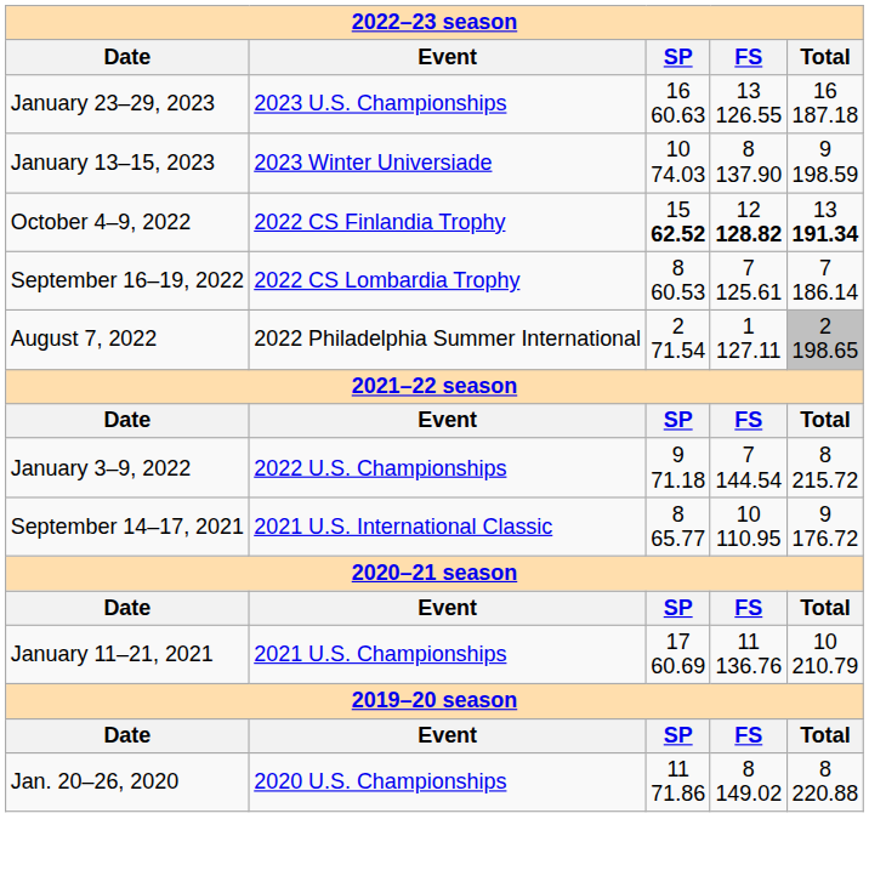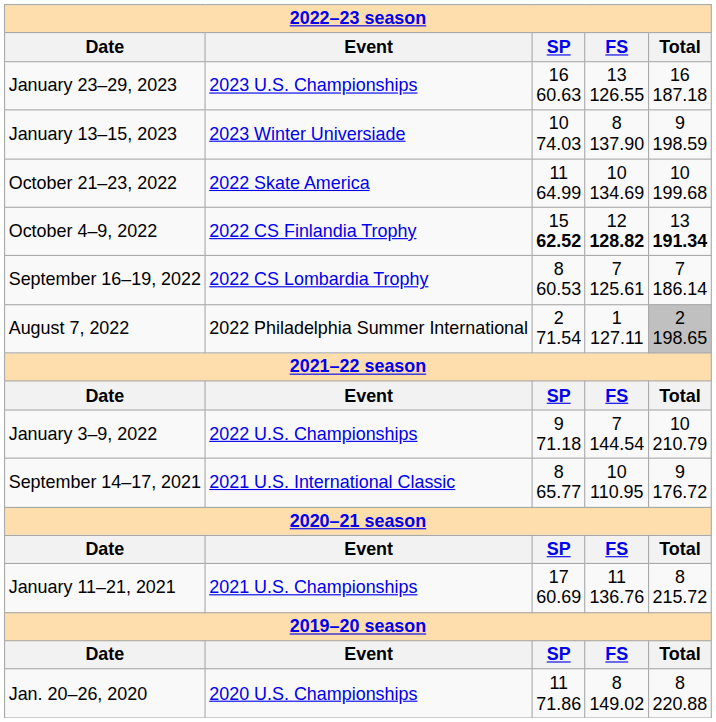+ row: October 21–23, 2022 | 2022 Skate America | 11 64.99 | 10 134.69 | 10 199.68
January 3–9, 2022 | column 5: 8 215.72 -> 10 210.79
January 11–21, 2021 | column 5: 10 210.79 -> 8 215.72
